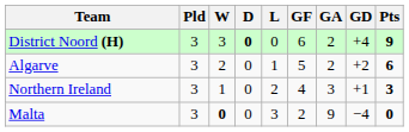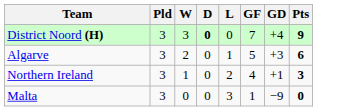- column: GA | 2 | 2 | 3 | 9
District Noord (H) | GF: 6 -> 7
Algarve | GD: +2 -> +3
Malta | W: bold -> normal
Malta | GF: 2 -> 1
Malta | GD: −4 -> −9
